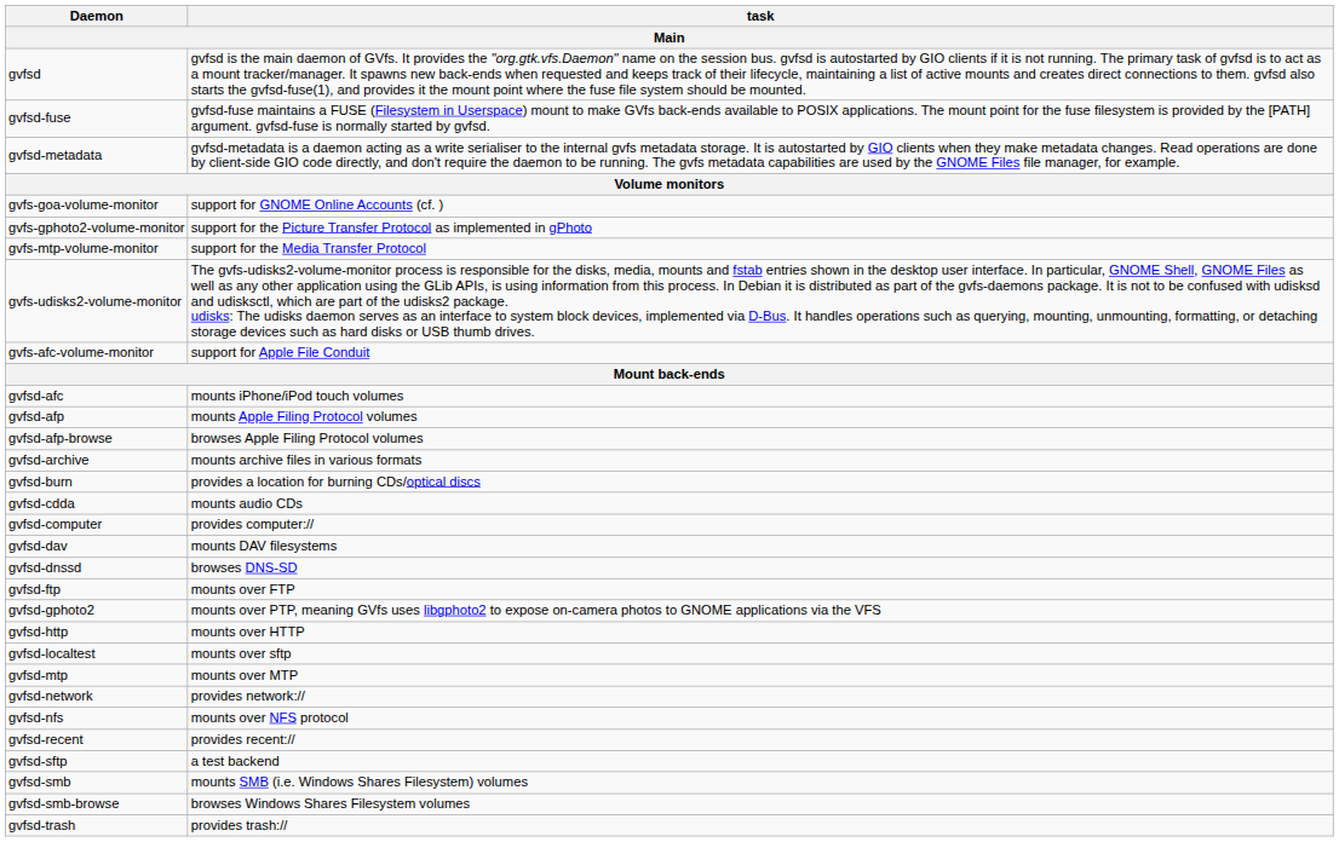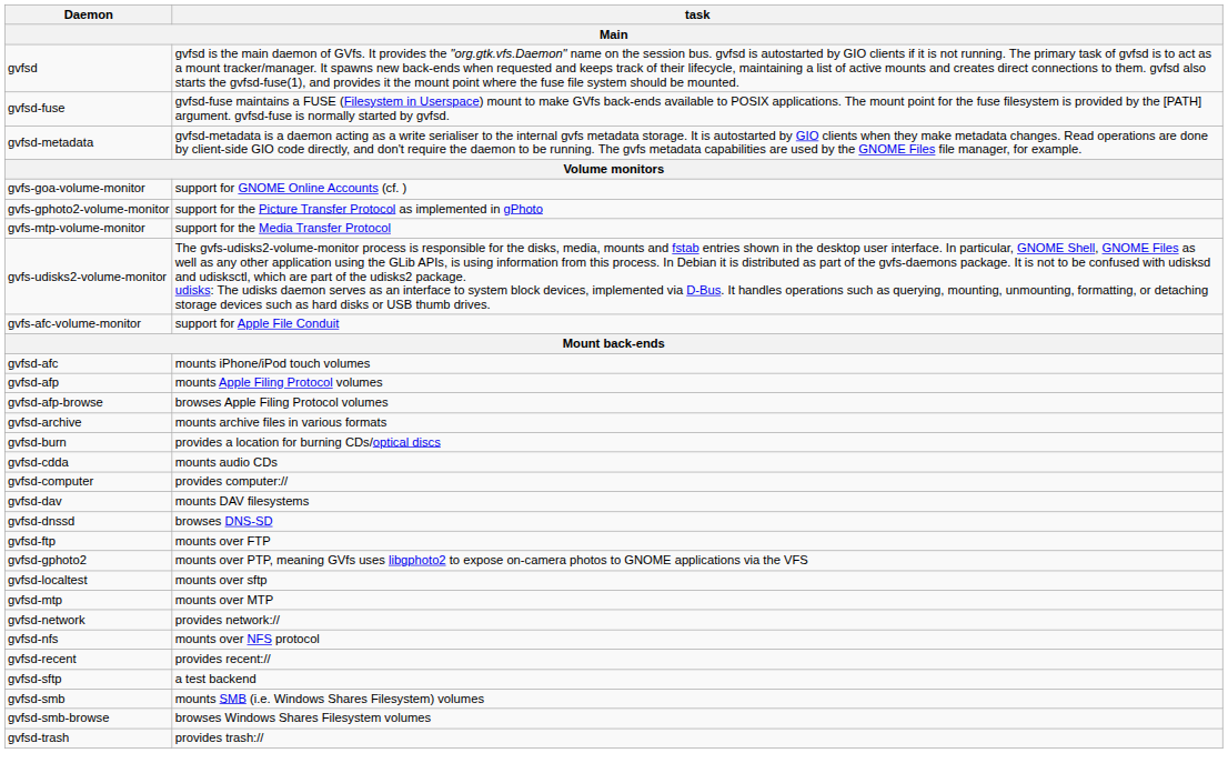- row: gvfsd-http | mounts over HTTP
